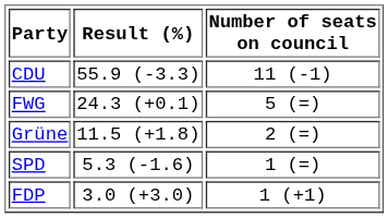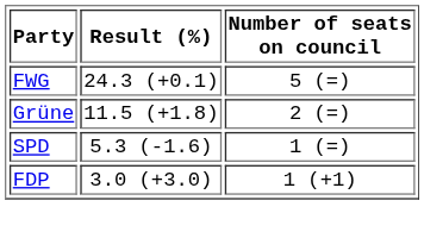- row: CDU | 55.9 (-3.3) | 11 (-1)
